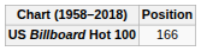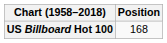US Billboard Hot 100 | Position: 166 -> 168
